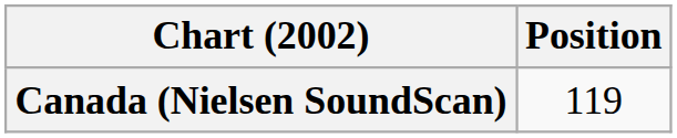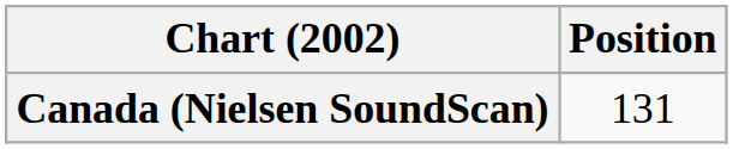Canada (Nielsen SoundScan) | Position: 119 -> 131
